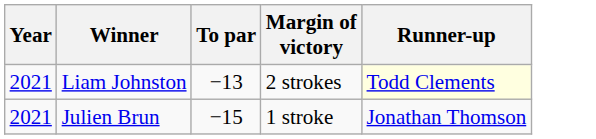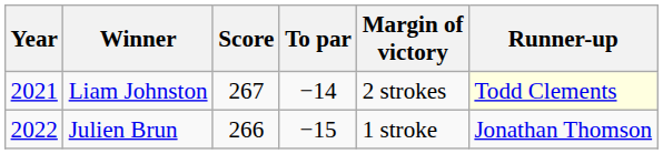+ column: Score | 267 | 266
Liam Johnston | To par: −13 -> −14
Julien Brun | Year: 2021 -> 2022
